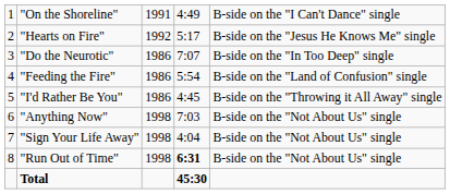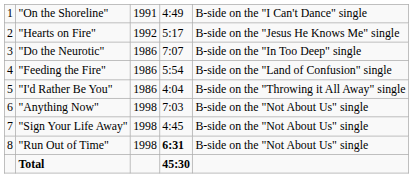"I'd Rather Be You" | column 4: 4:45 -> 4:04
"Sign Your Life Away" | column 4: 4:04 -> 4:45
